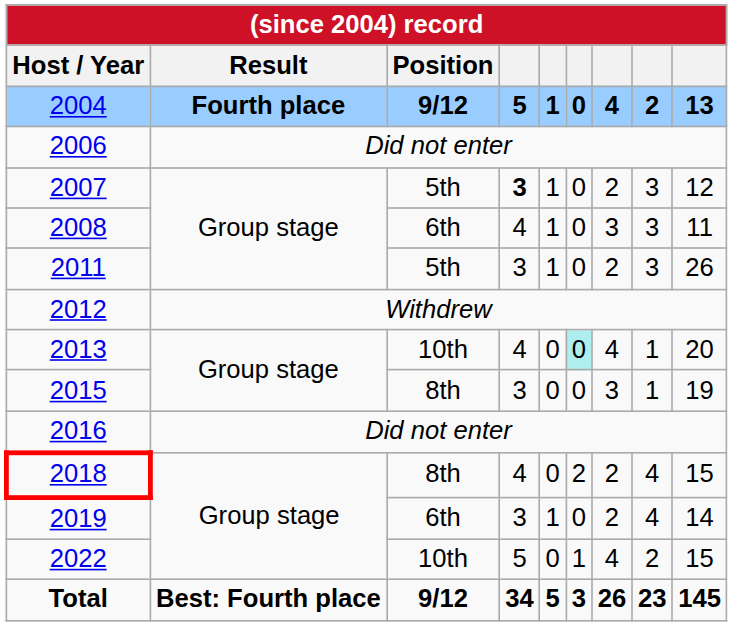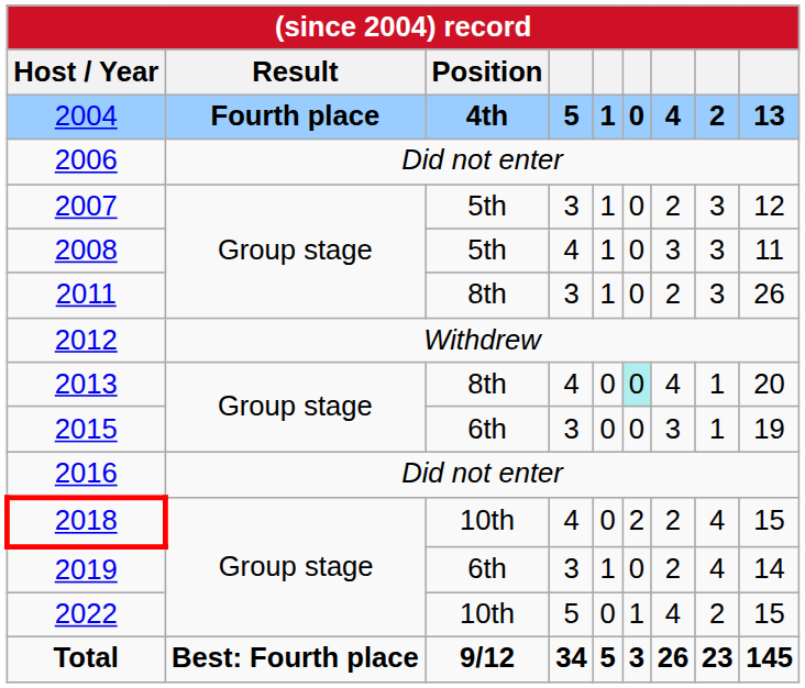2004 | Position: 9/12 -> 4th
2007 | column 4: bold -> normal
2008 | Position: 6th -> 5th
2011 | Position: 5th -> 8th
2013 | Position: 10th -> 8th
2015 | Position: 8th -> 6th
2018 | Position: 8th -> 10th
